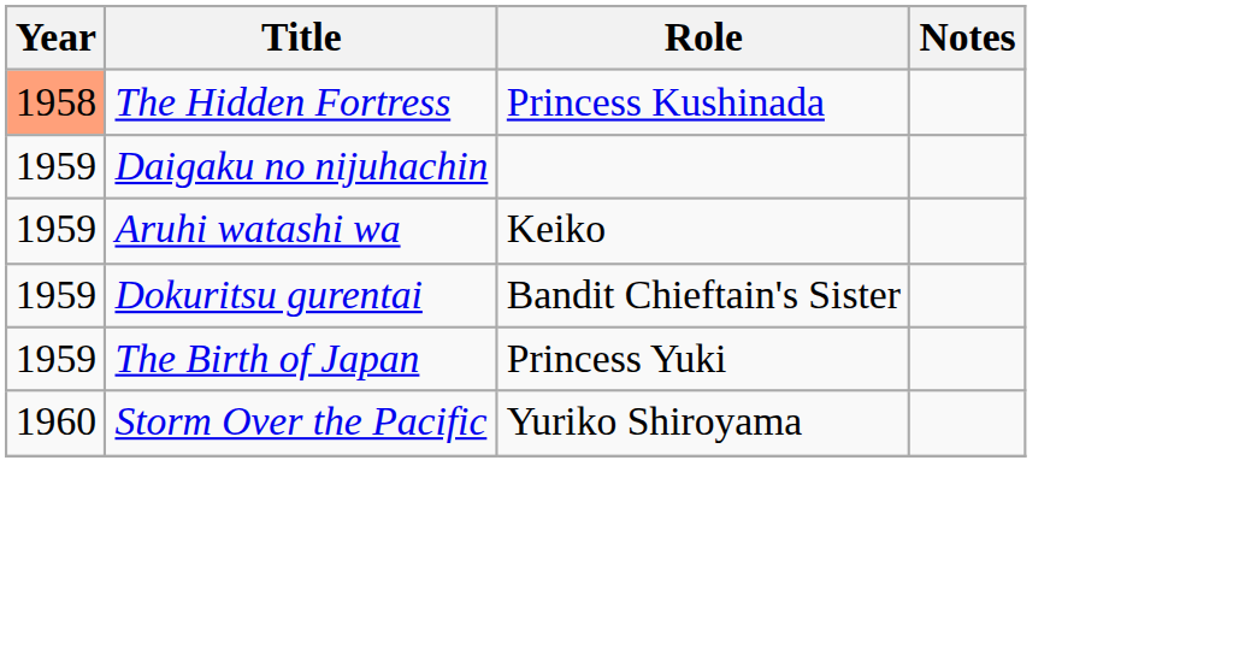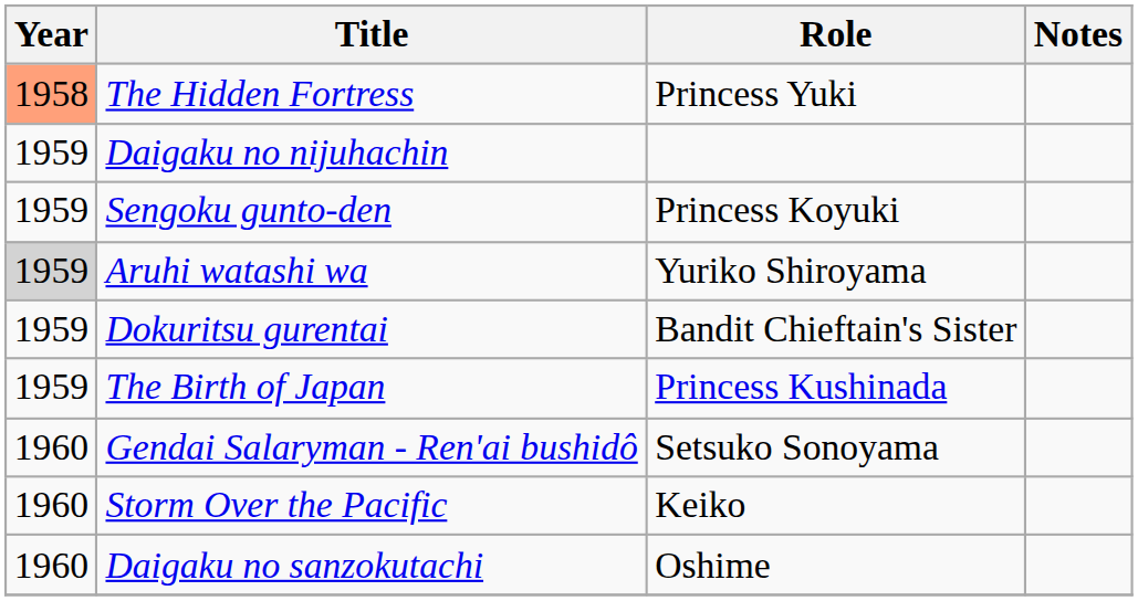The Hidden Fortress | Role: Princess Kushinada -> Princess Yuki
+ row: 1959 | Sengoku gunto-den | Princess Koyuki
Aruhi watashi wa | Year: no background -> lightgrey background
Aruhi watashi wa | Role: Keiko -> Yuriko Shiroyama
The Birth of Japan | Role: Princess Yuki -> Princess Kushinada
+ row: 1960 | Gendai Salaryman - Ren'ai bushidô | Setsuko Sonoyama
Storm Over the Pacific | Role: Yuriko Shiroyama -> Keiko
+ row: 1960 | Daigaku no sanzokutachi | Oshime
